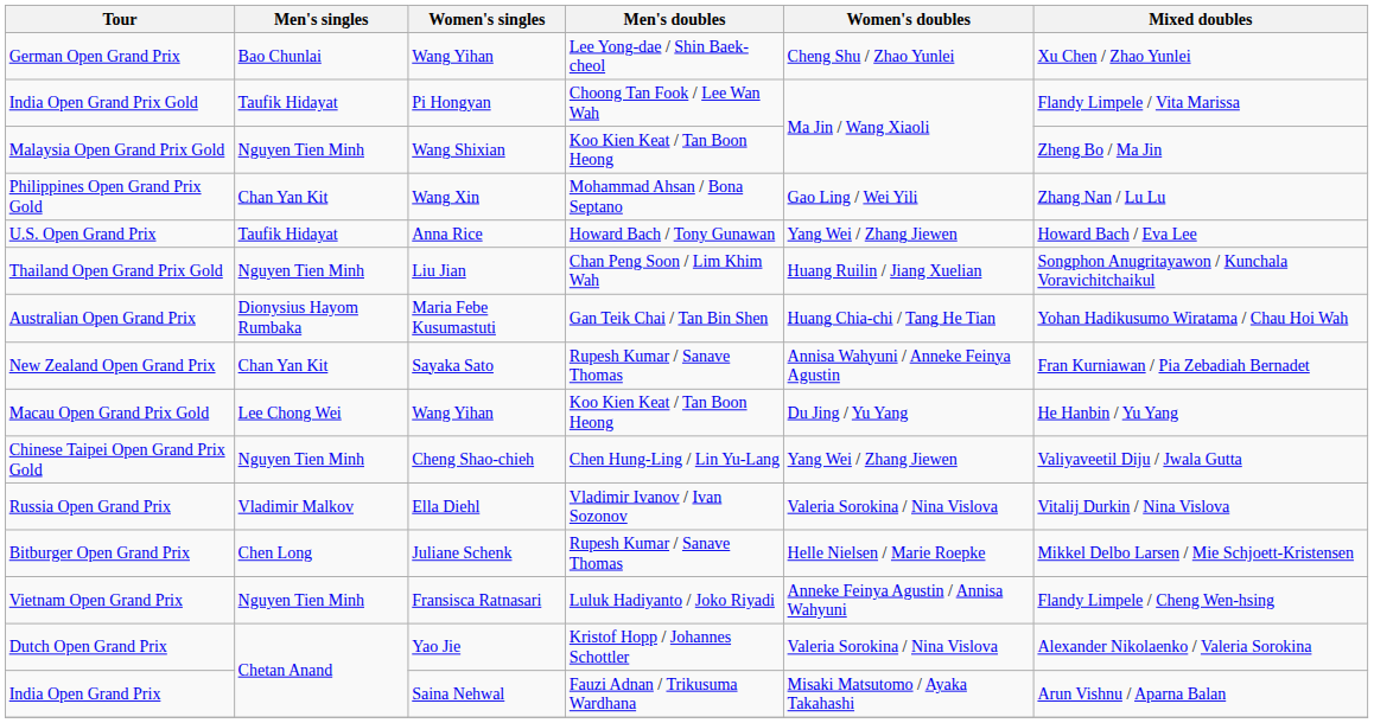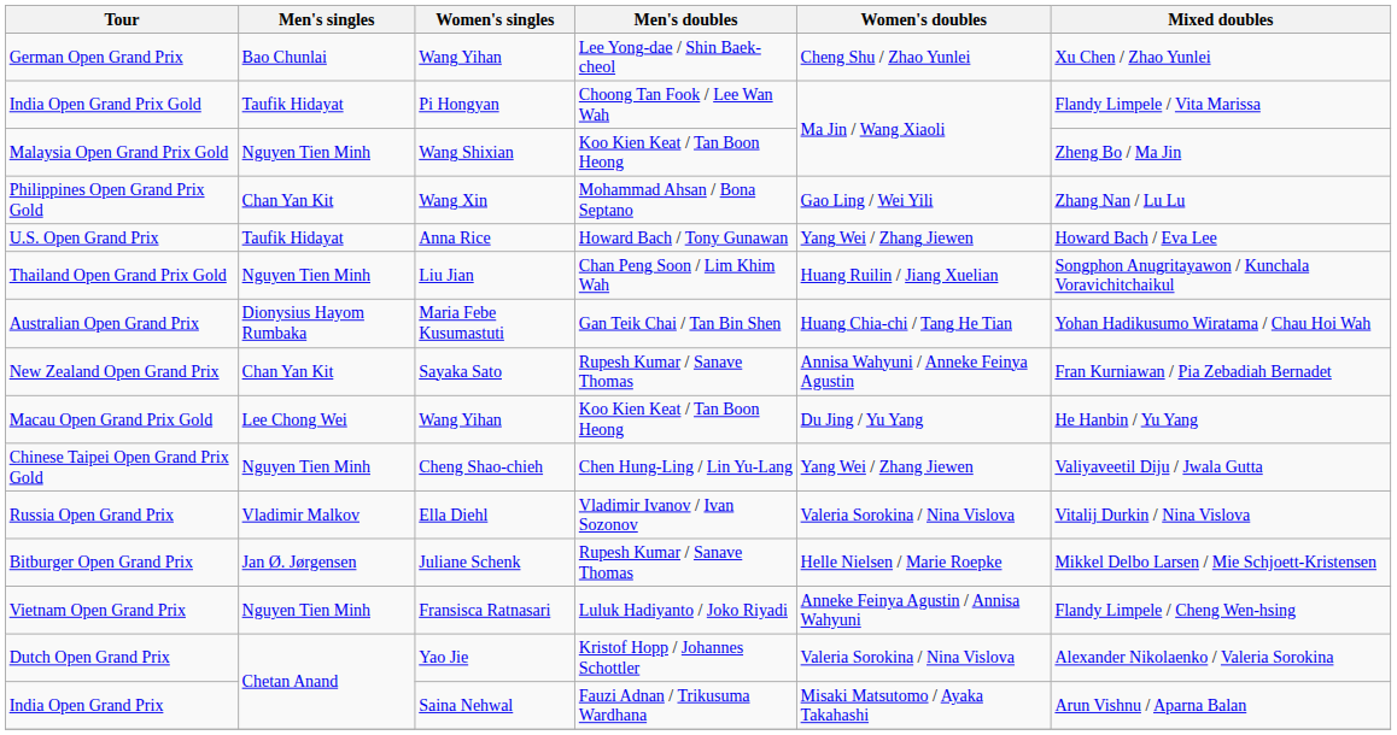Bitburger Open Grand Prix | Men's singles: Chen Long -> Jan Ø. Jørgensen
